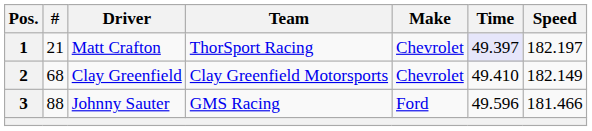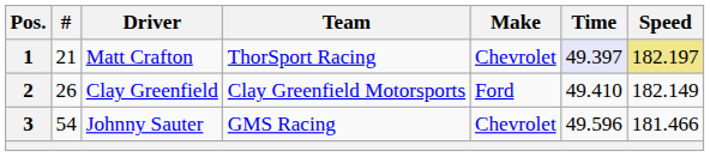1 | Speed: no background -> khaki background
2 | #: 68 -> 26
2 | Make: Chevrolet -> Ford
3 | #: 88 -> 54
3 | Make: Ford -> Chevrolet
